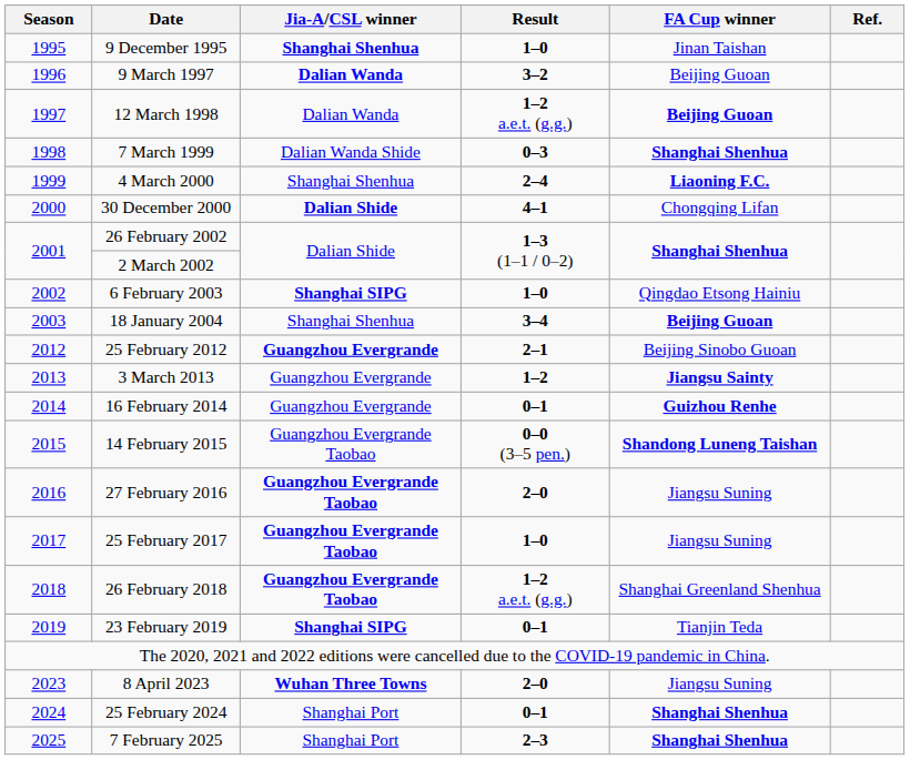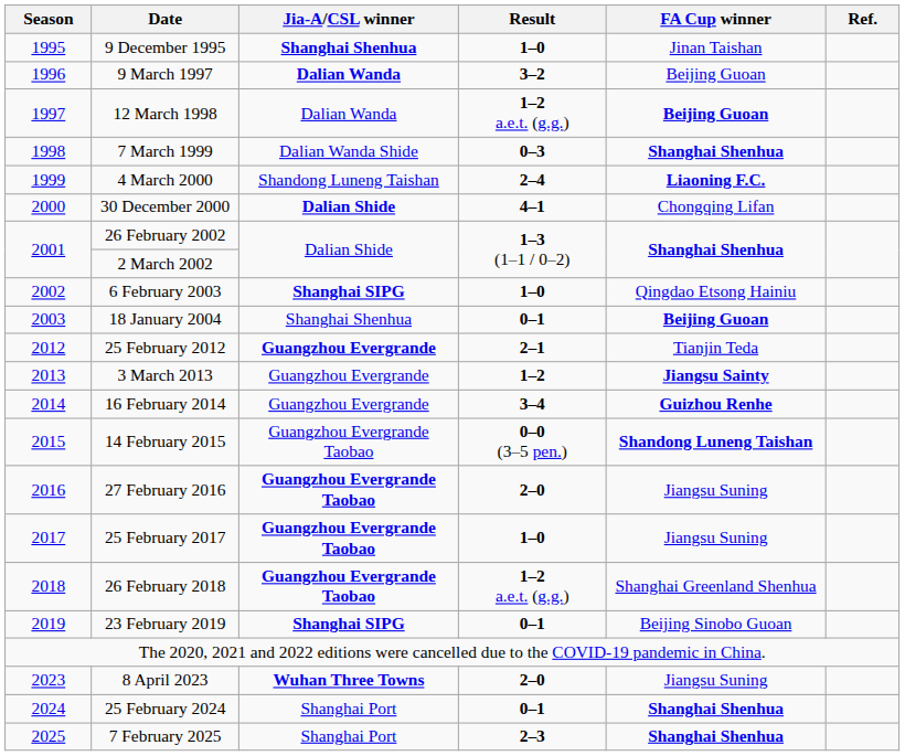4 March 2000 | Jia-A/CSL winner: Shanghai Shenhua -> Shandong Luneng Taishan
18 January 2004 | Result: 3–4 -> 0–1
25 February 2012 | FA Cup winner: Beijing Sinobo Guoan -> Tianjin Teda
16 February 2014 | Result: 0–1 -> 3–4
23 February 2019 | FA Cup winner: Tianjin Teda -> Beijing Sinobo Guoan
